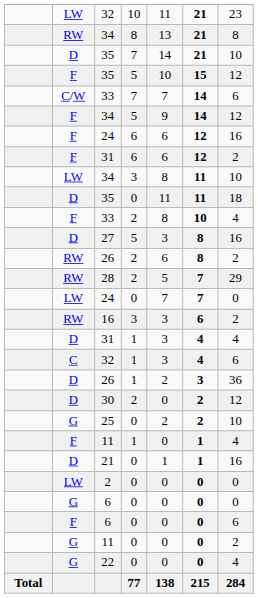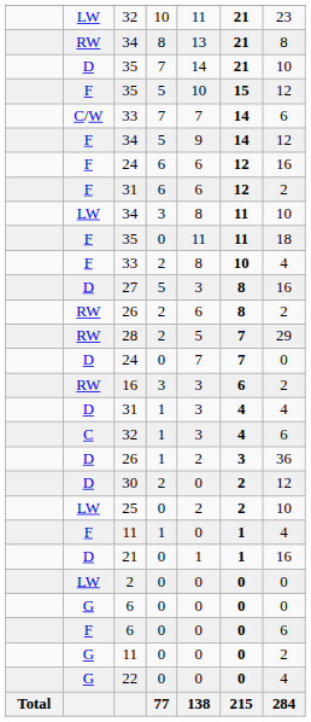35 / 0 | column 2: D -> F
24 / 0 | column 2: LW -> D
25 | column 2: G -> LW
